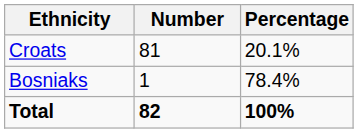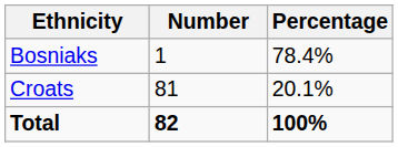rows swapped: Croats <-> Bosniaks
